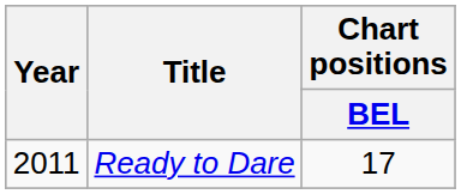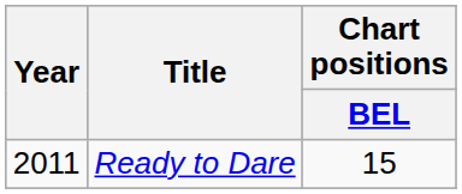Ready to Dare | Chart positions / BEL: 17 -> 15
